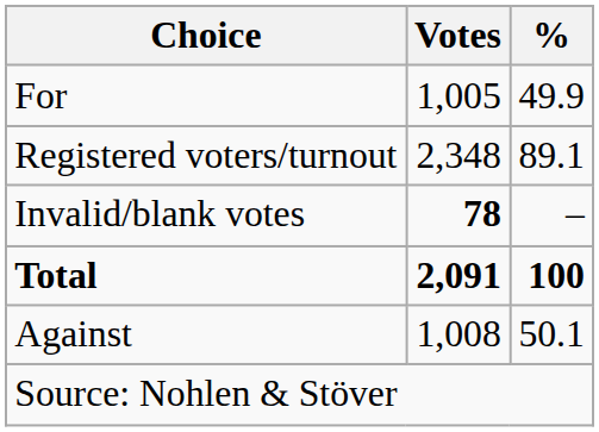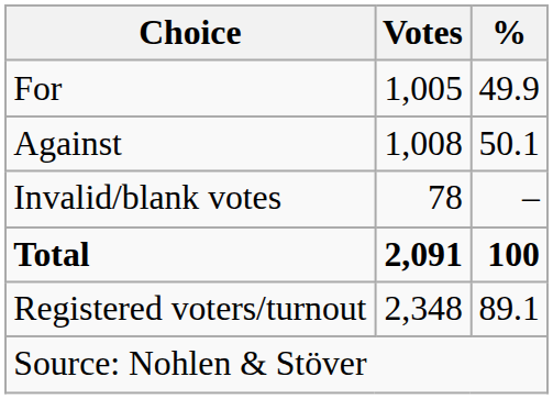rows swapped: Against <-> Registered voters/turnout
Invalid/blank votes | Votes: bold -> normal
